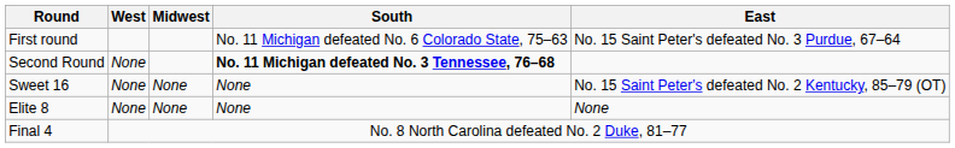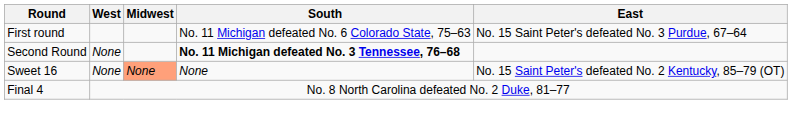Sweet 16 | Midwest: no background -> lightsalmon background
- row: Elite 8 | None | None | None | None
